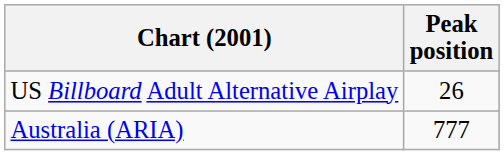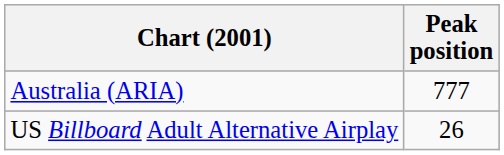rows swapped: Australia (ARIA) <-> US Billboard Adult Alternative Airplay
